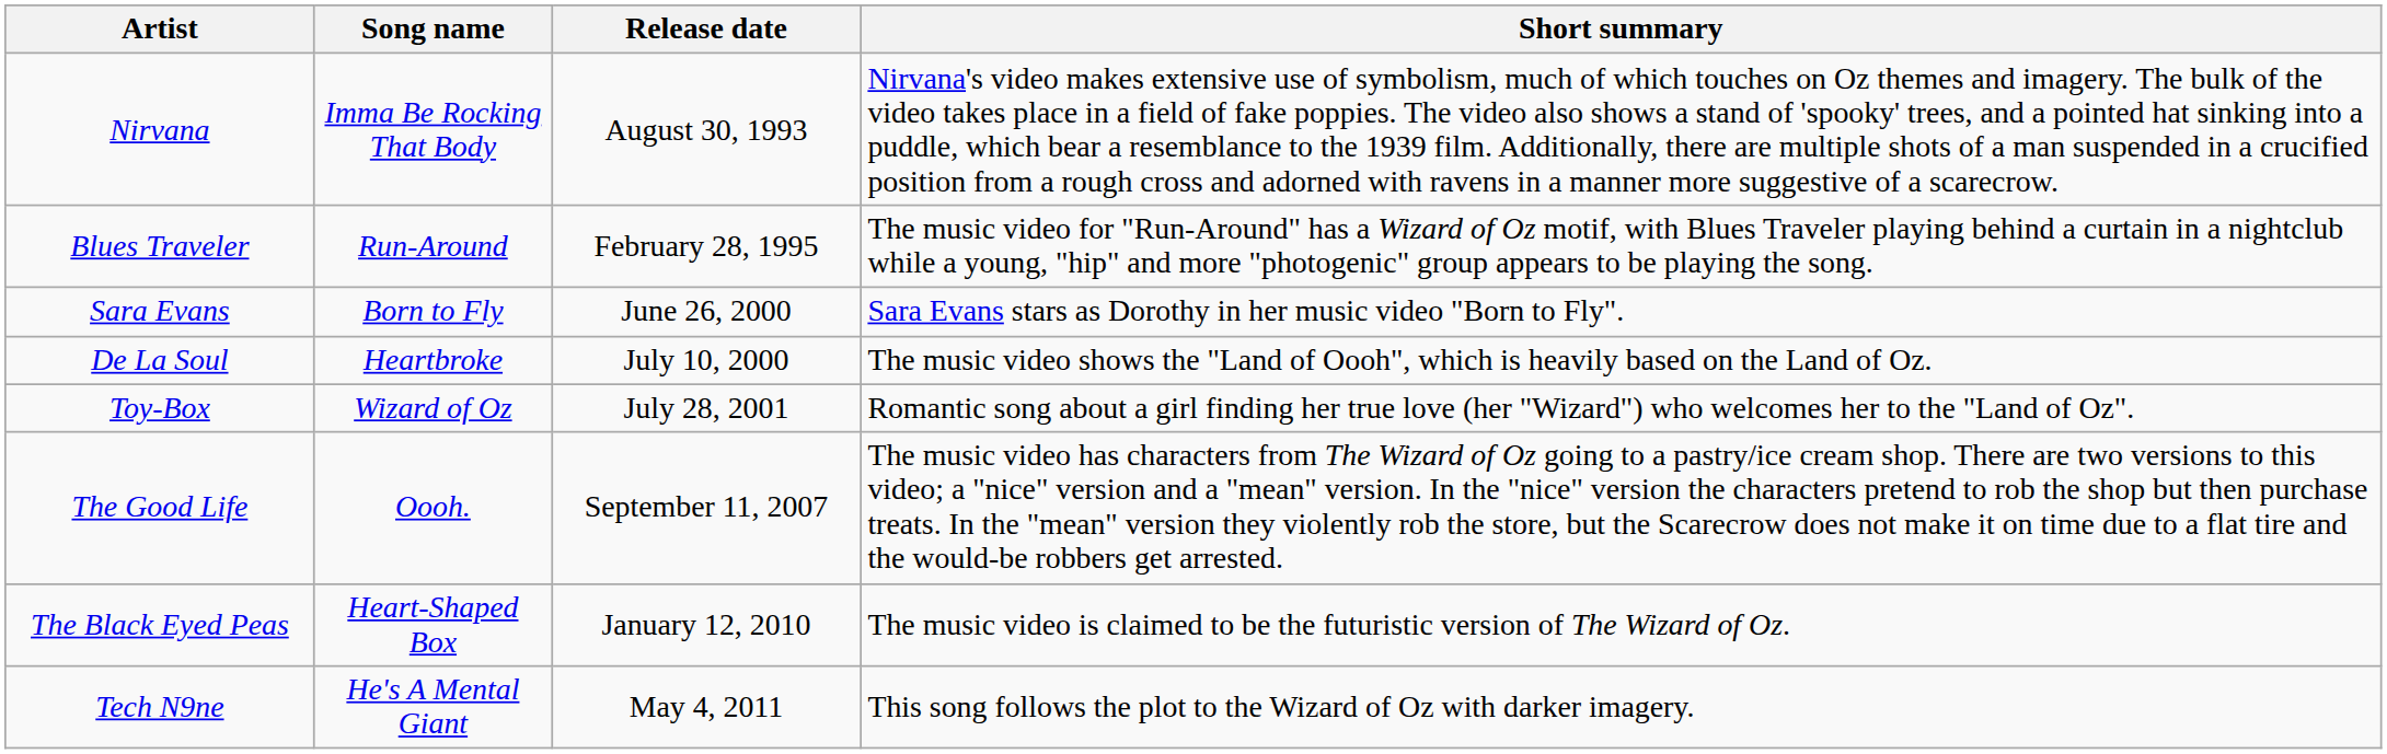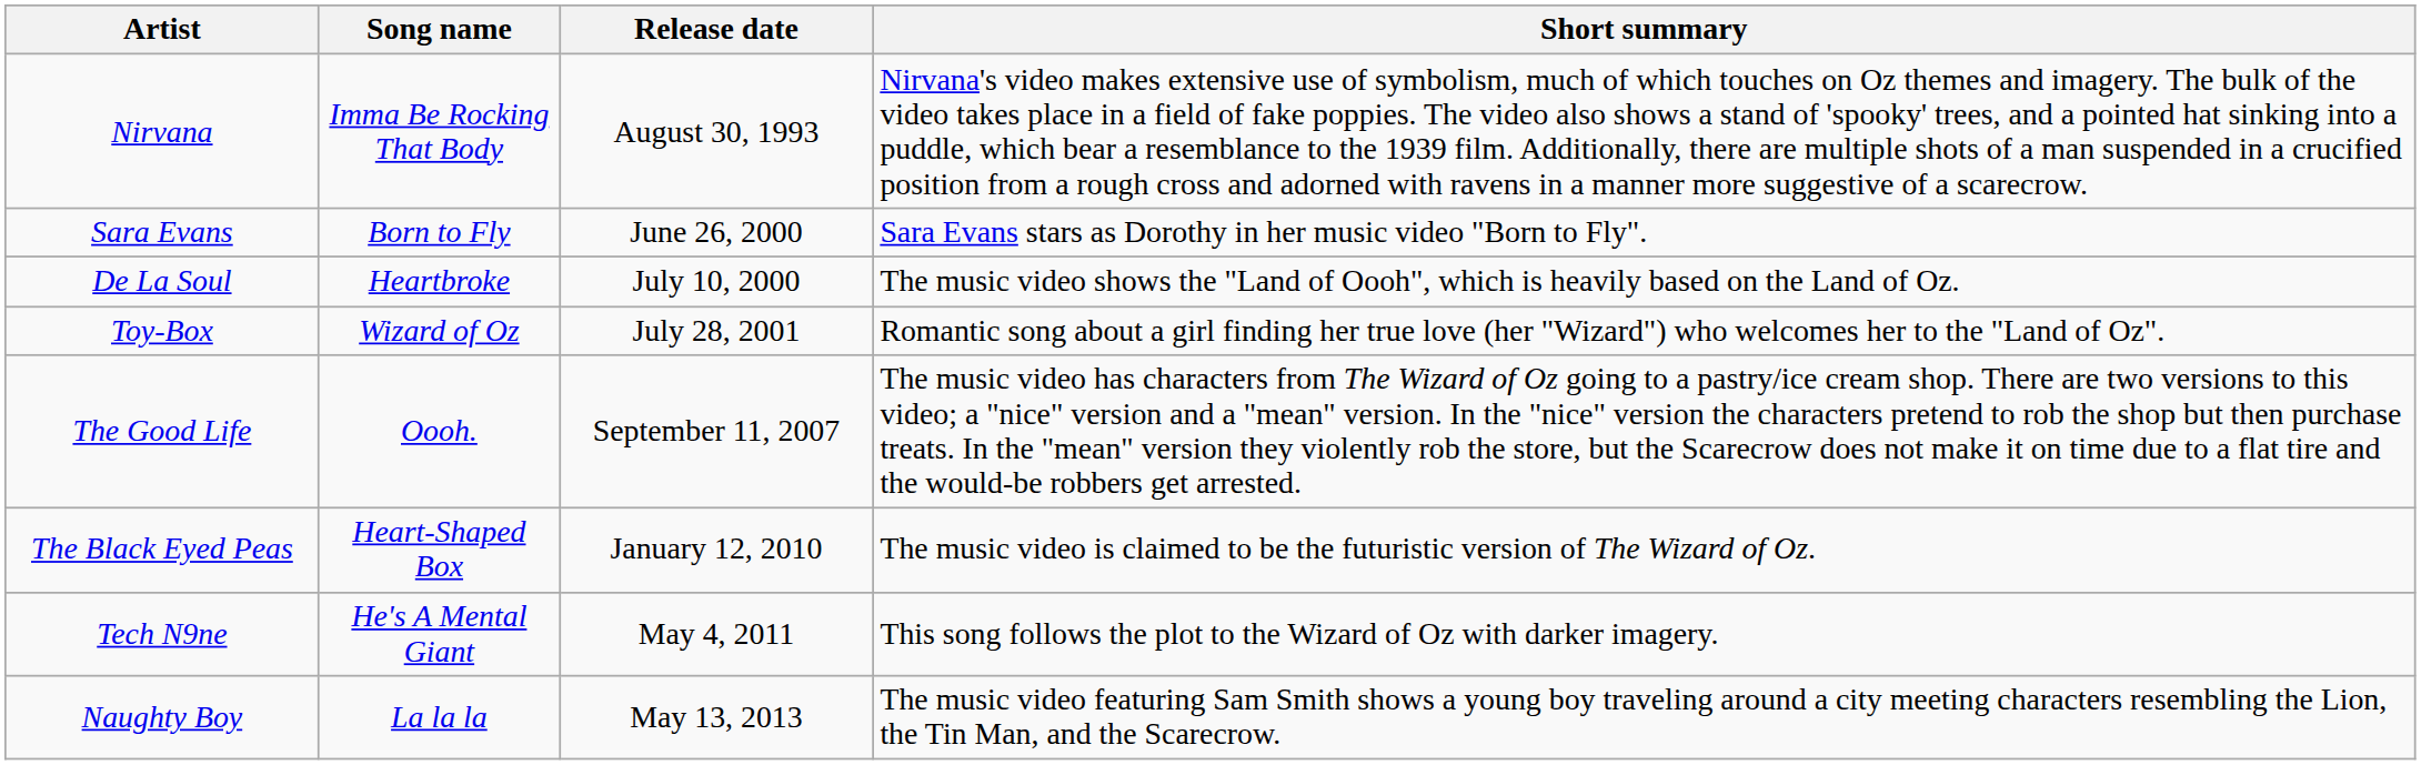- row: Blues Traveler | Run-Around | February 28, 1995 | The music video for "Run-Around" has a Wizard of Oz motif, with Blues Traveler playing behind a curtain in a nightclub while a young, "hip" and more "photogenic" group appears to be playing the song.
+ row: Naughty Boy | La la la | May 13, 2013 | The music video featuring Sam Smith shows a young boy traveling around a city meeting characters resembling the Lion, the Tin Man, and the Scarecrow.
